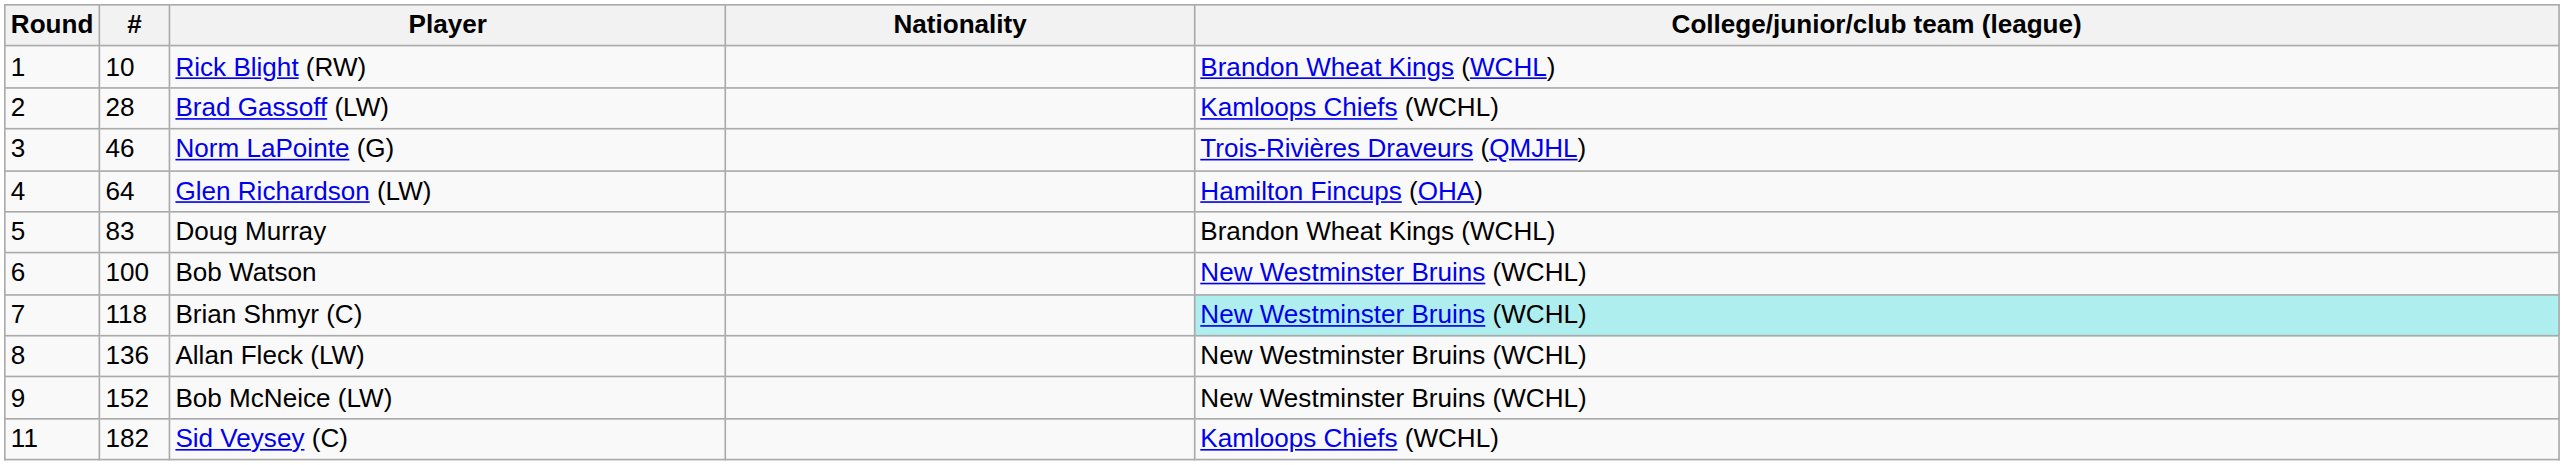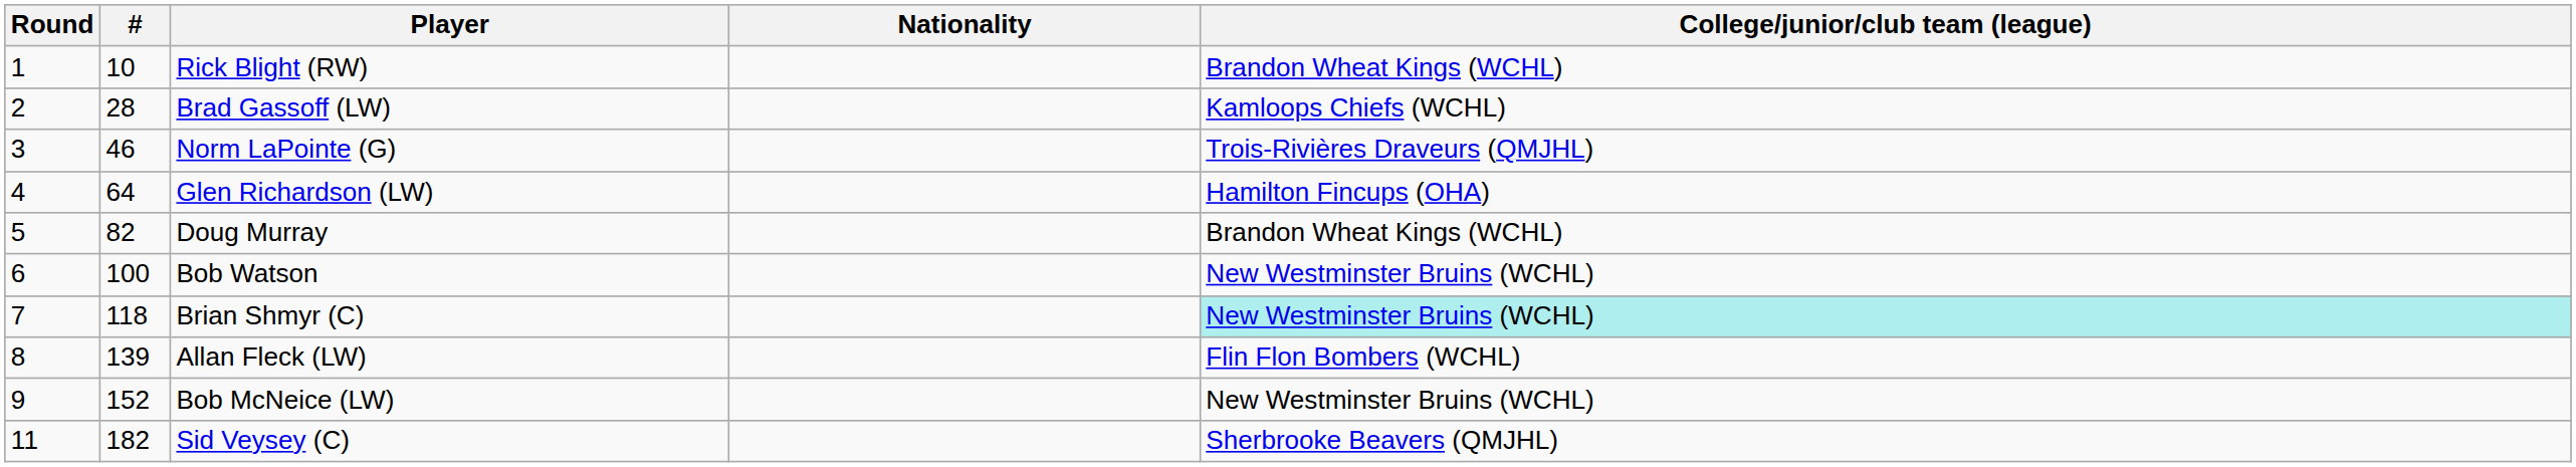Doug Murray | #: 83 -> 82
Allan Fleck (LW) | #: 136 -> 139
Allan Fleck (LW) | College/junior/club team (league): New Westminster Bruins (WCHL) -> Flin Flon Bombers (WCHL)
Sid Veysey (C) | College/junior/club team (league): Kamloops Chiefs (WCHL) -> Sherbrooke Beavers (QMJHL)
